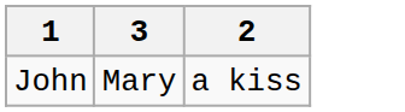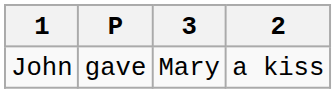+ column: P | gave
